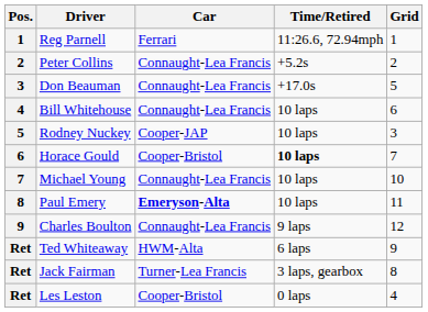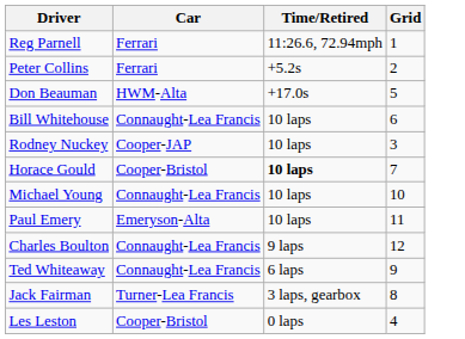- column: Pos. | 1 | 2 | 3 | 4 | 5 | 6 | 7 | 8 | 9 | Ret | Ret | Ret
Peter Collins | Car: Connaught-Lea Francis -> Ferrari
Don Beauman | Car: Connaught-Lea Francis -> HWM-Alta
Paul Emery | Car: bold -> normal
Ted Whiteaway | Car: HWM-Alta -> Connaught-Lea Francis
